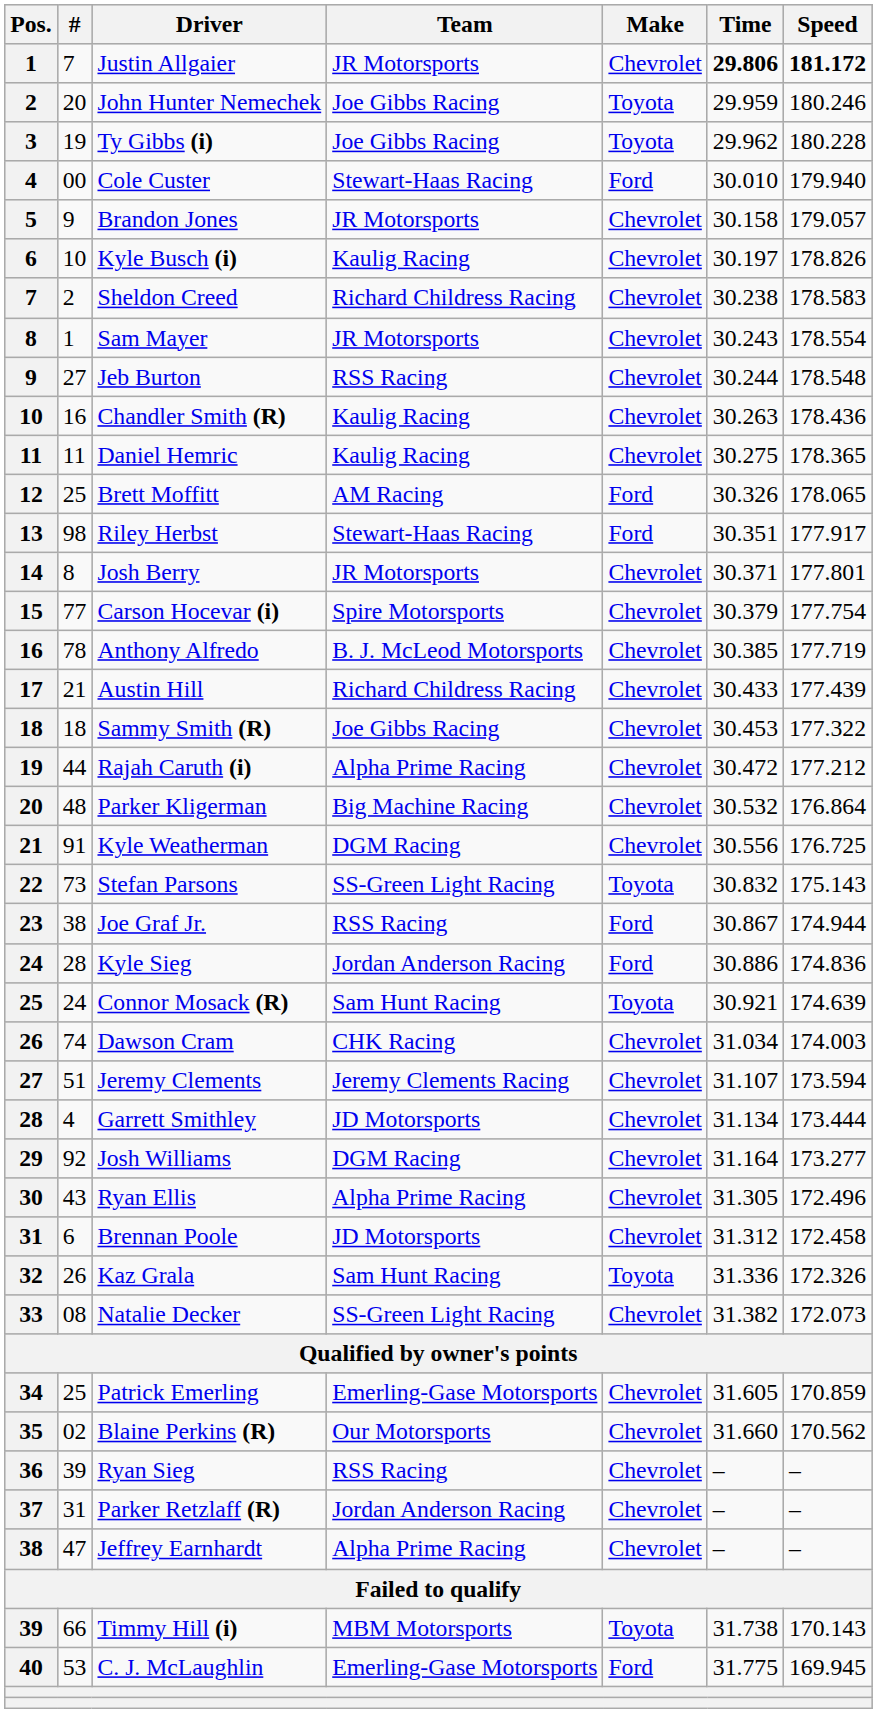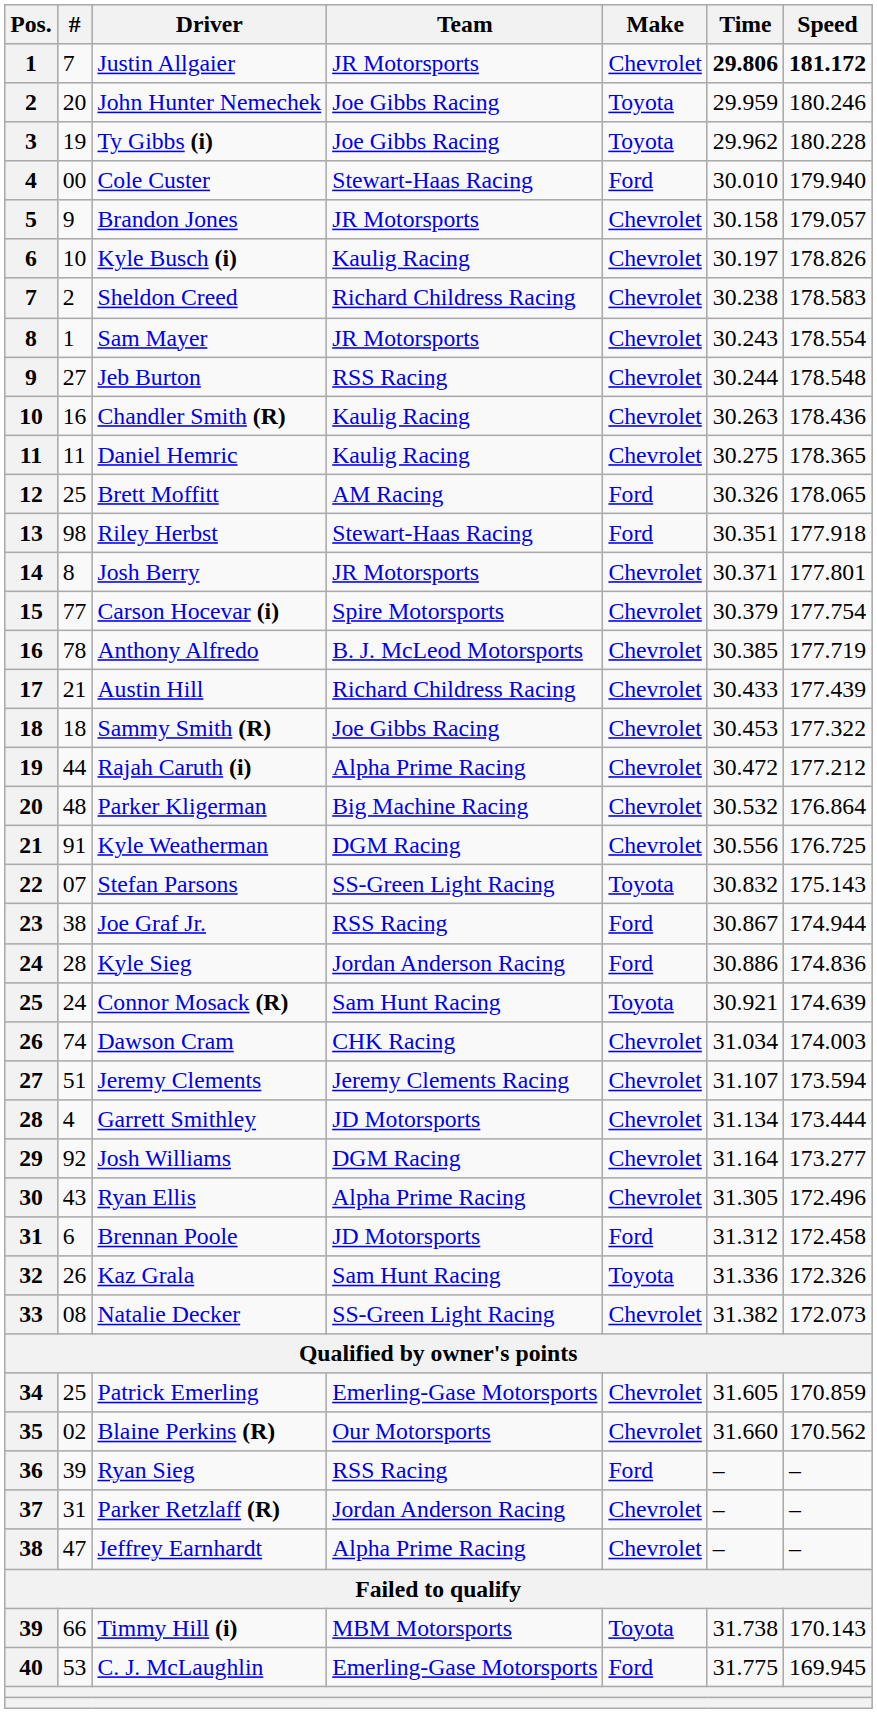Riley Herbst | Speed: 177.917 -> 177.918
Stefan Parsons | #: 73 -> 07
Brennan Poole | Make: Chevrolet -> Ford
Ryan Sieg | Make: Chevrolet -> Ford
